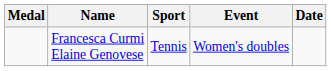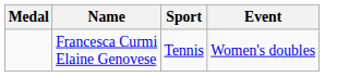- column: Date
